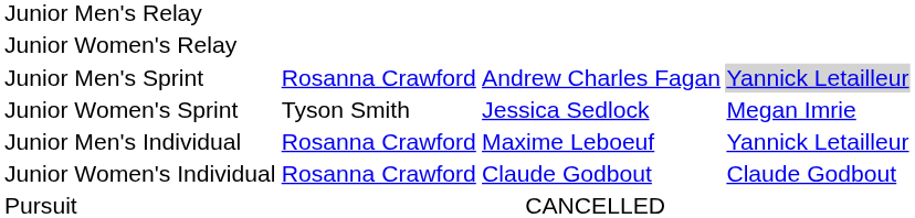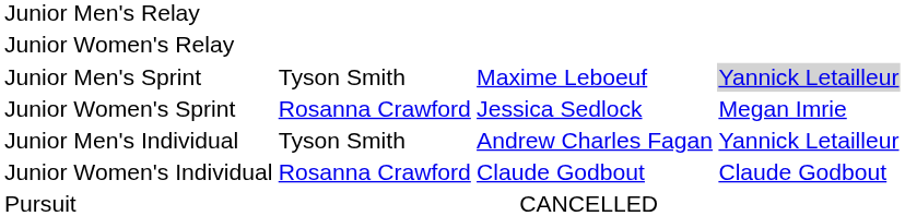Junior Men's Sprint | column 2: Rosanna Crawford -> Tyson Smith
Junior Men's Sprint | column 3: Andrew Charles Fagan -> Maxime Leboeuf
Junior Women's Sprint | column 2: Tyson Smith -> Rosanna Crawford
Junior Men's Individual | column 2: Rosanna Crawford -> Tyson Smith
Junior Men's Individual | column 3: Maxime Leboeuf -> Andrew Charles Fagan
